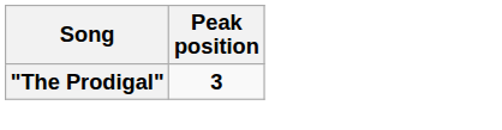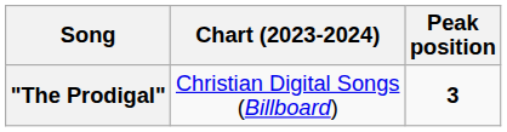+ column: Chart (2023-2024) | Christian Digital Songs (Billboard)
